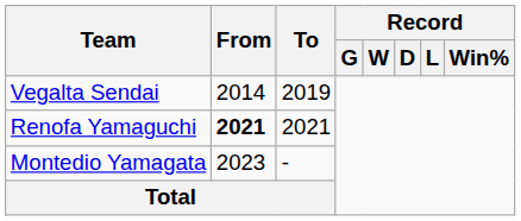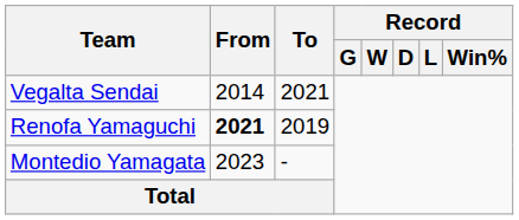Vegalta Sendai | To: 2019 -> 2021
Renofa Yamaguchi | To: 2021 -> 2019
